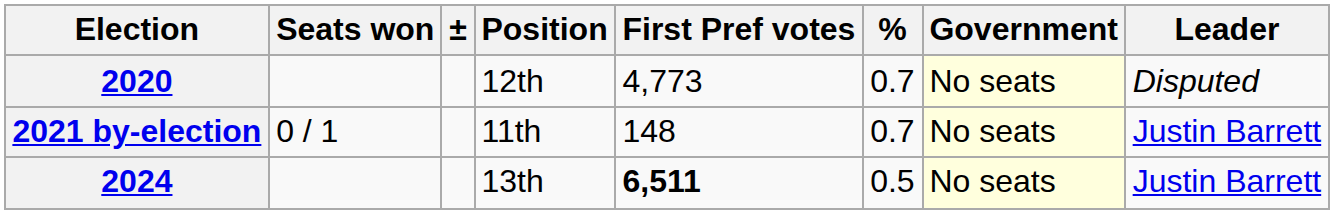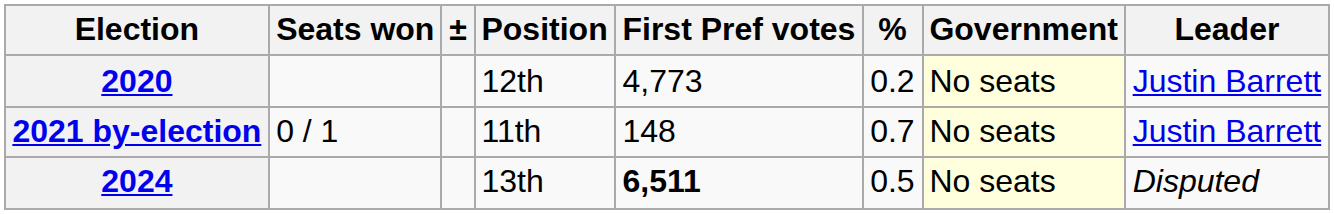2020 | %: 0.7 -> 0.2
2020 | Leader: Disputed -> Justin Barrett
2024 | Leader: Justin Barrett -> Disputed
